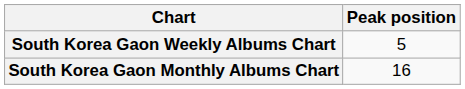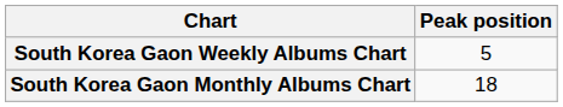South Korea Gaon Monthly Albums Chart | Peak position: 16 -> 18
